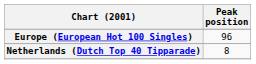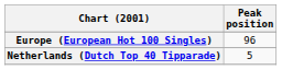Netherlands (Dutch Top 40 Tipparade) | Peak position: 8 -> 5
